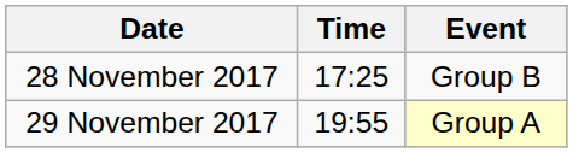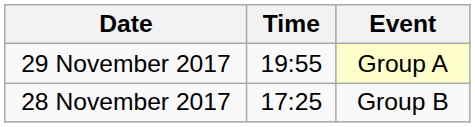rows swapped: 28 November 2017 <-> 29 November 2017
